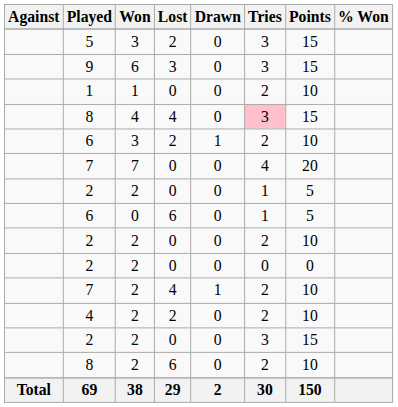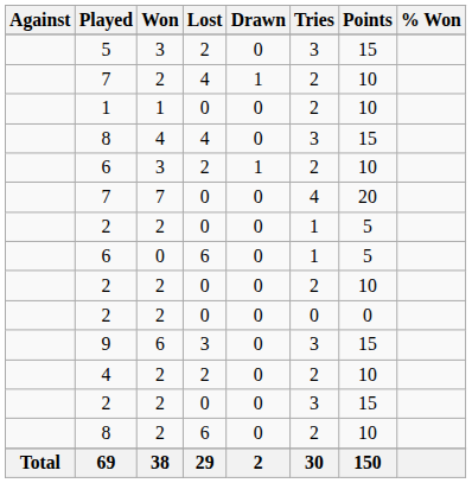rows swapped: 7 / 2 <-> 9
8 / 4 | Tries: pink background -> no background
